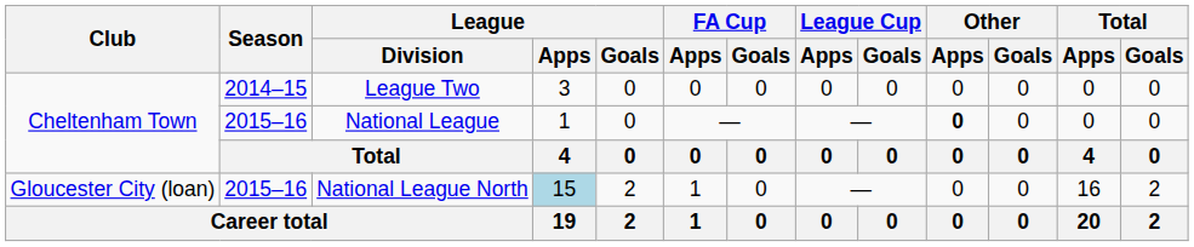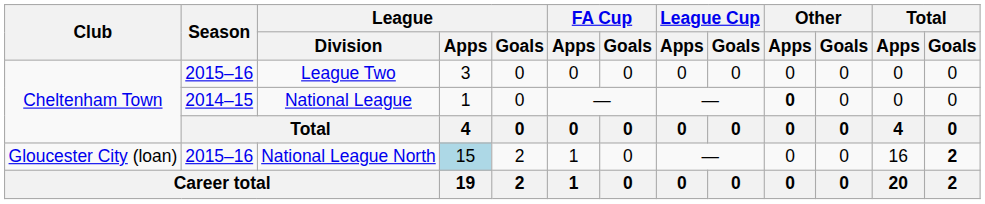League Two | Season: 2014–15 -> 2015–16
National League | Season: 2015–16 -> 2014–15
National League North | Total / Goals: normal -> bold
